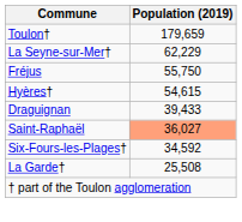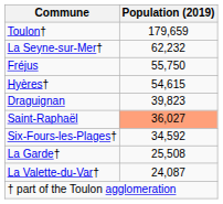La Seyne-sur-Mer† | Population (2019): 62,229 -> 62,232
Draguignan | Population (2019): 39,433 -> 39,823
+ row: La Valette-du-Var† | 24,087
